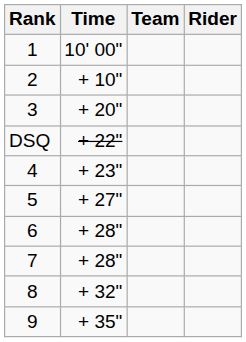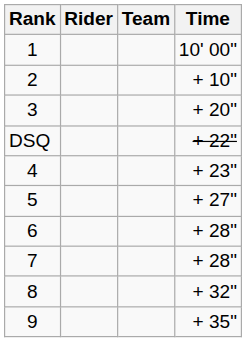columns swapped: Rider <-> Time
